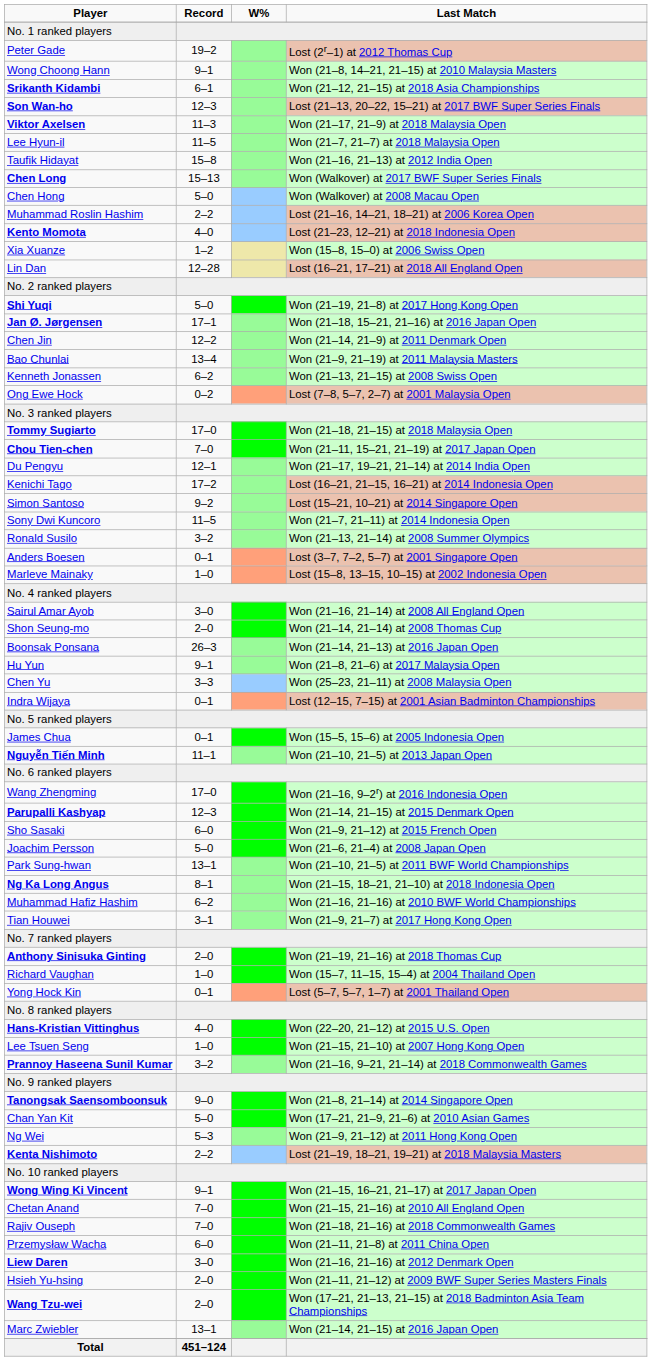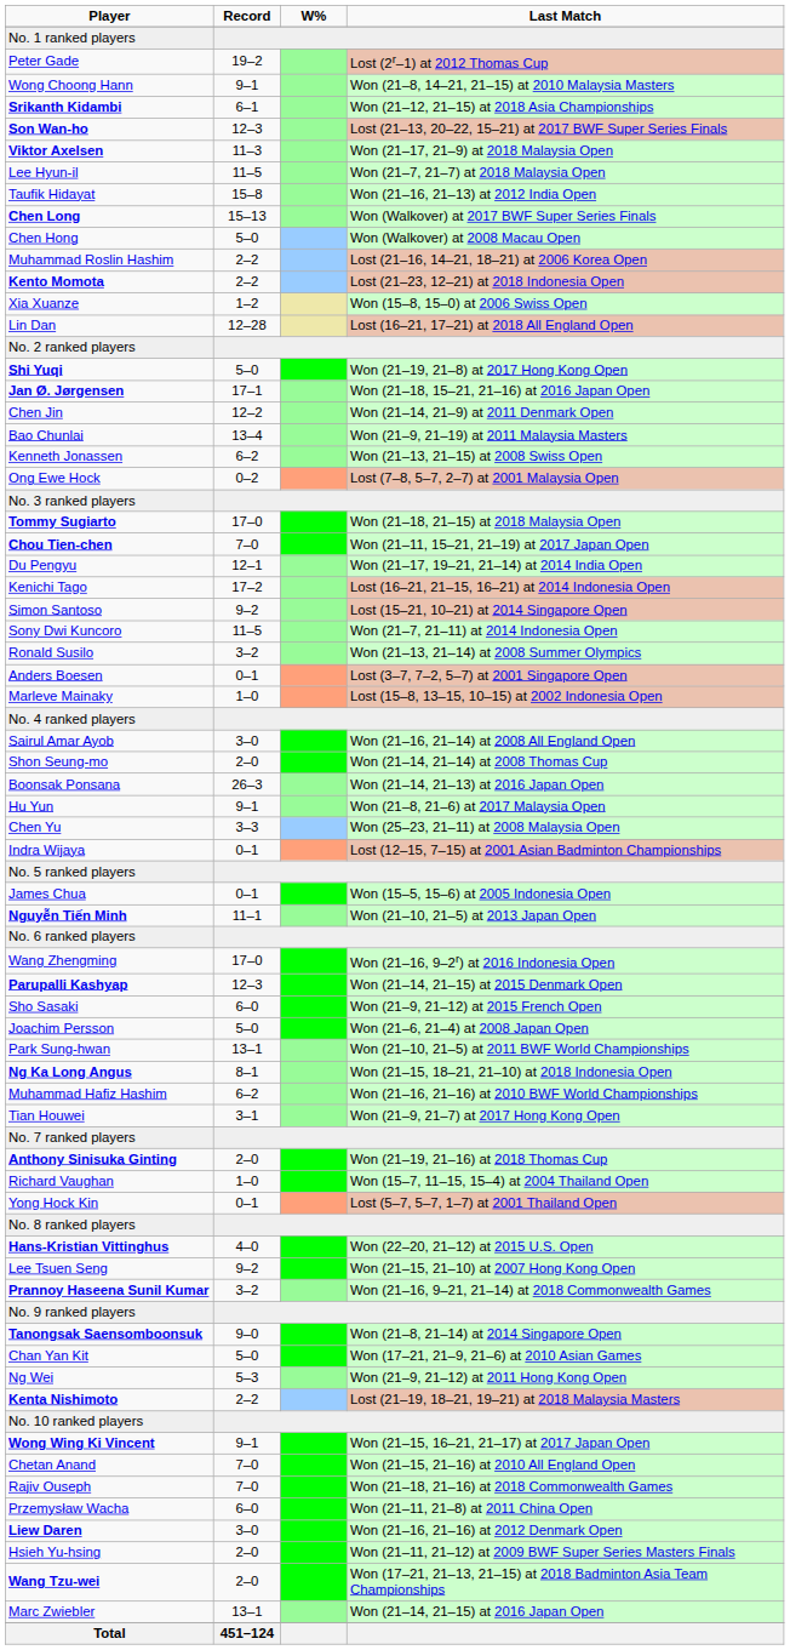Kento Momota | Record: 4–0 -> 2–2
Lee Tsuen Seng | Record: 1–0 -> 9–2
